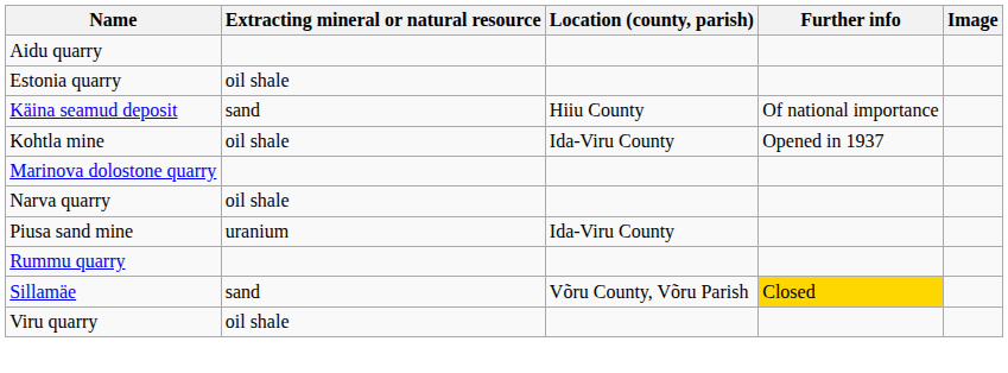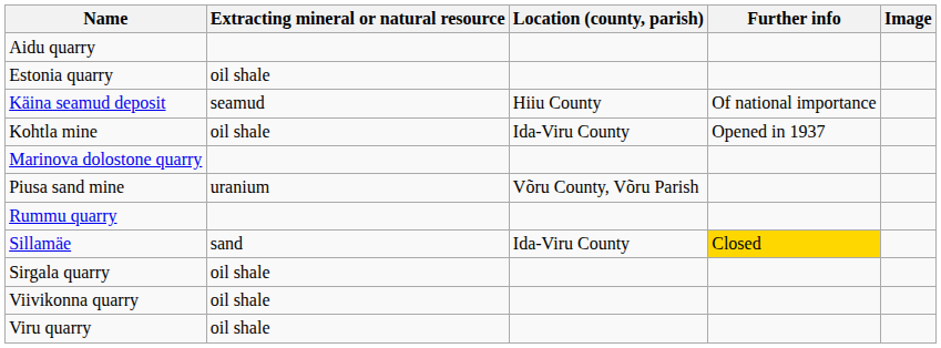Käina seamud deposit | Extracting mineral or natural resource: sand -> seamud
- row: Narva quarry | oil shale
Piusa sand mine | Location (county, parish): Ida-Viru County -> Võru County, Võru Parish
Sillamäe | Location (county, parish): Võru County, Võru Parish -> Ida-Viru County
+ row: Sirgala quarry | oil shale
+ row: Viivikonna quarry | oil shale
